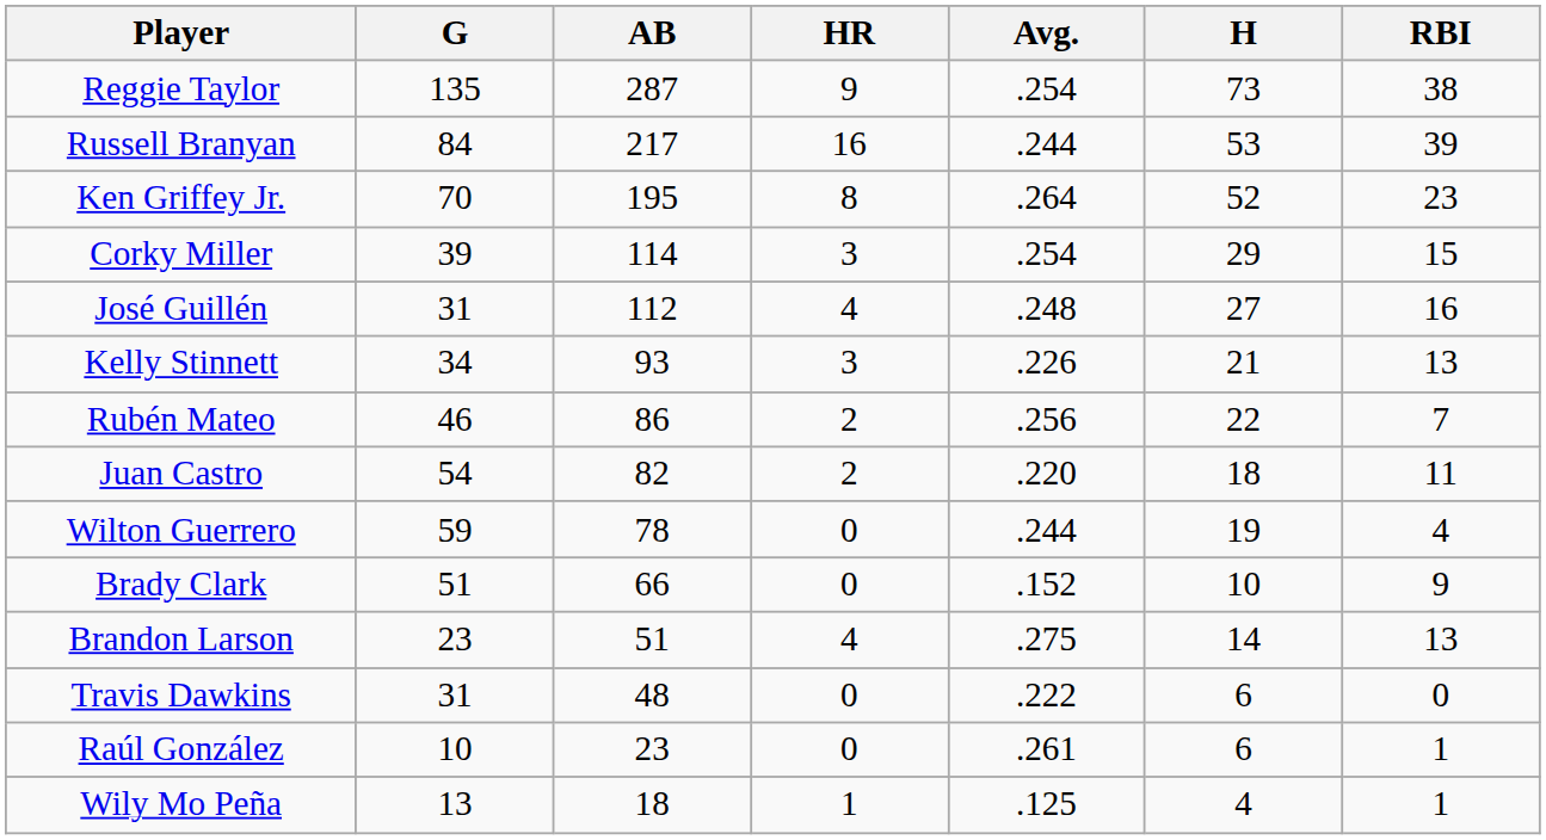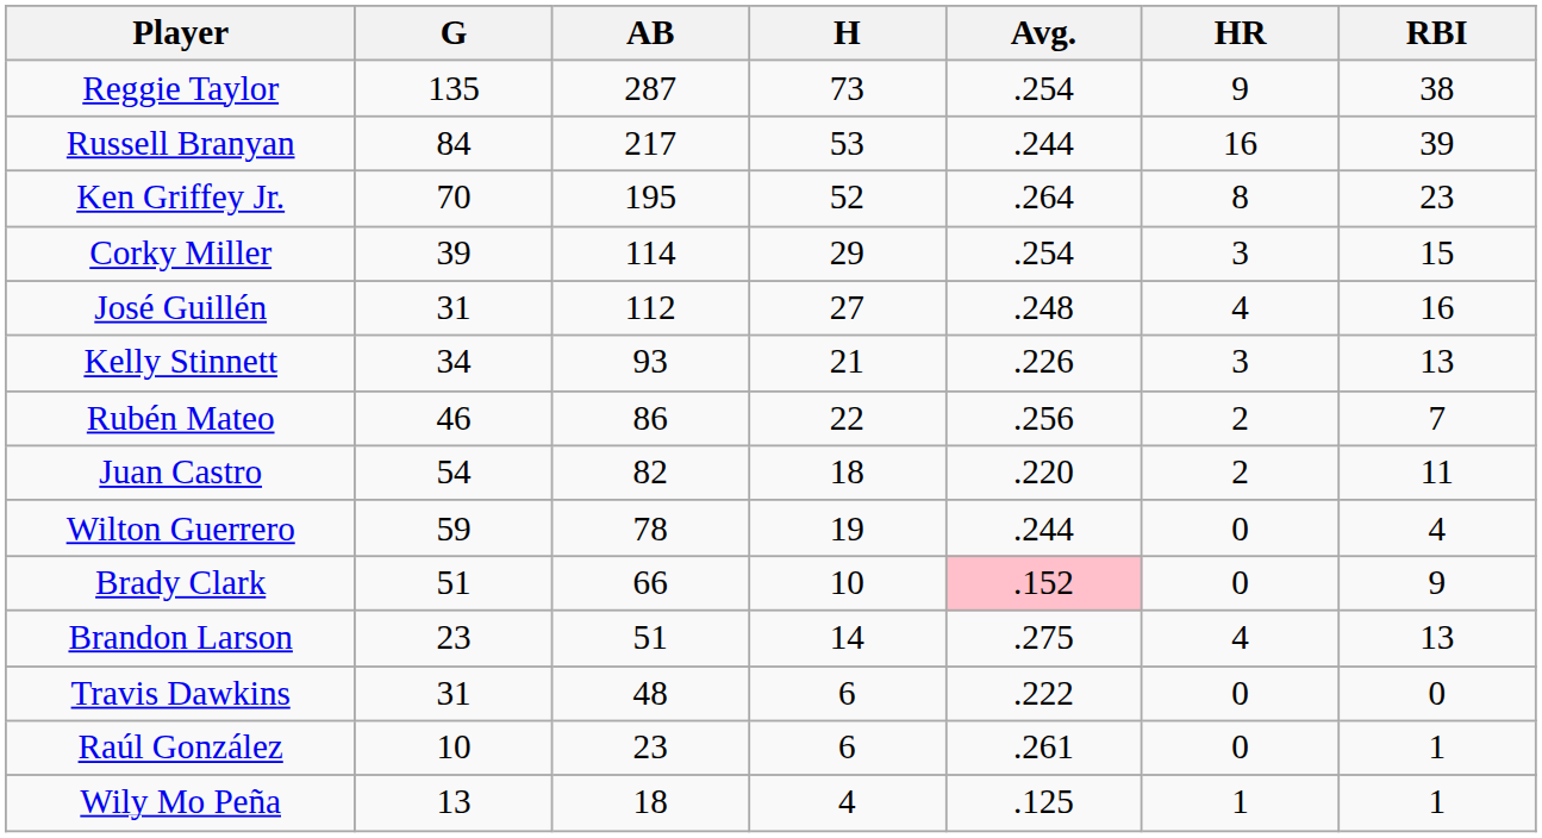columns swapped: H <-> HR
Brady Clark | Avg.: no background -> pink background
